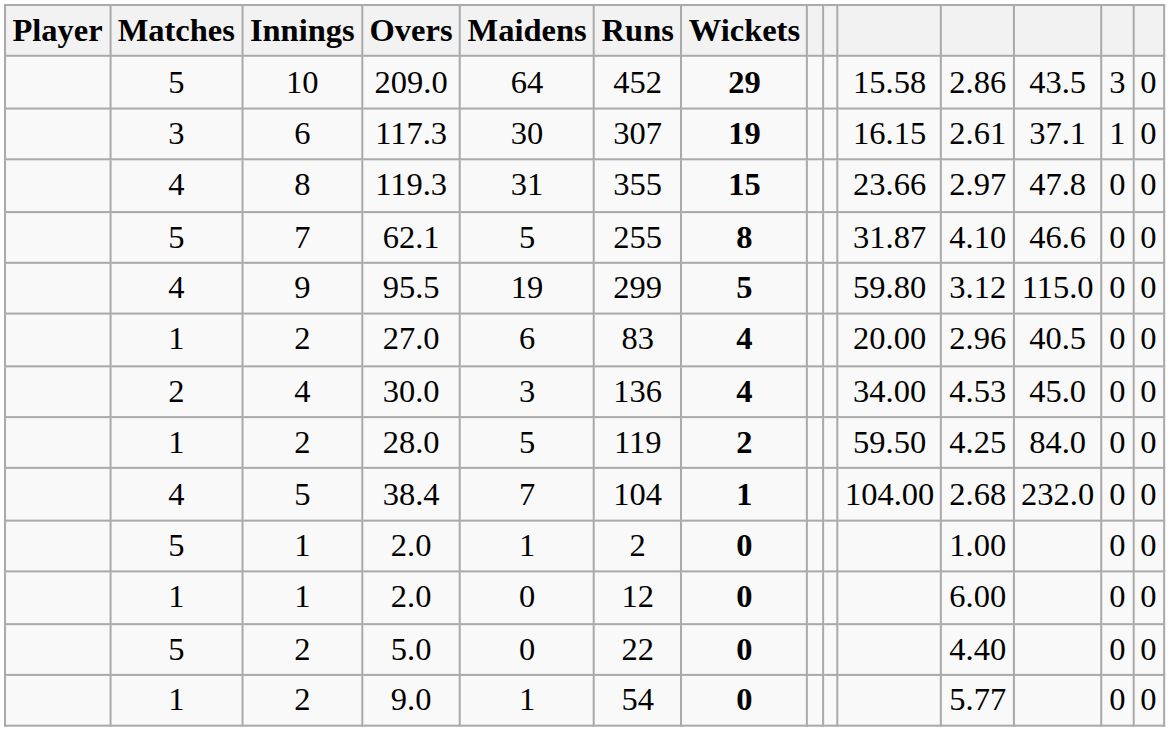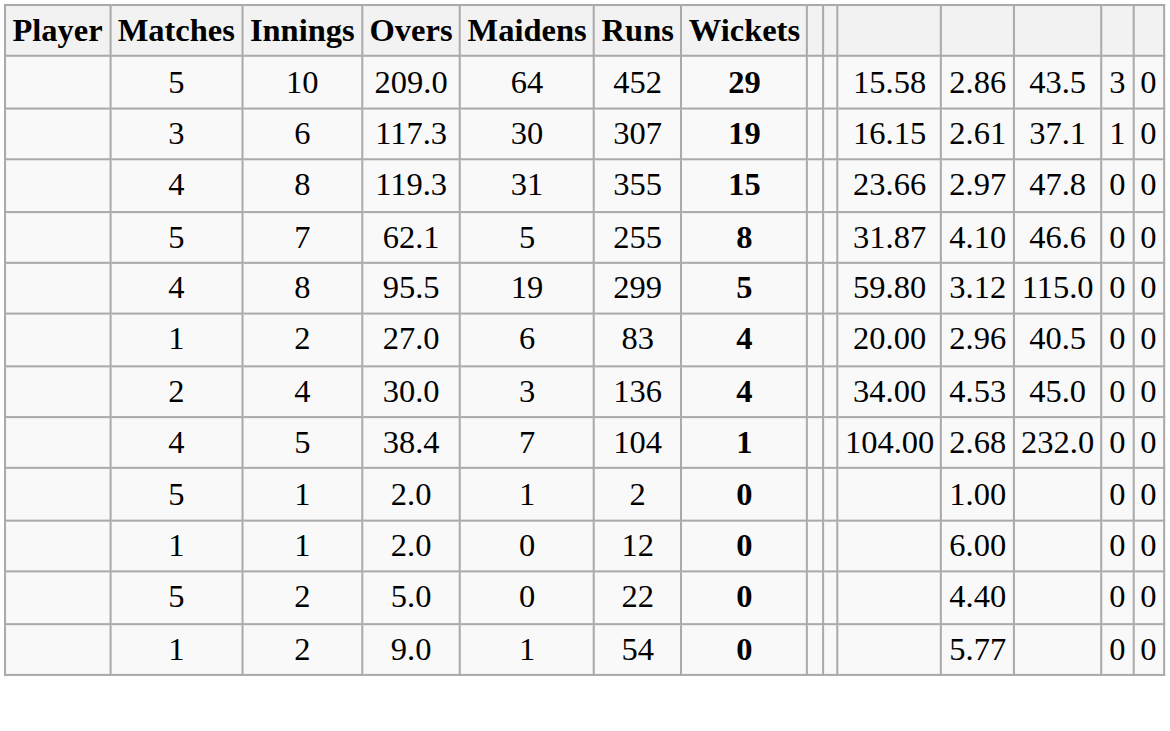95.5 | Innings: 9 -> 8
- row: 1 | 2 | 28.0 | 5 | 119 | 2 | 59.50 | 4.25 | 84.0 | 0 | 0
